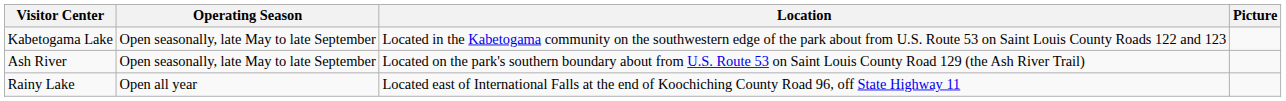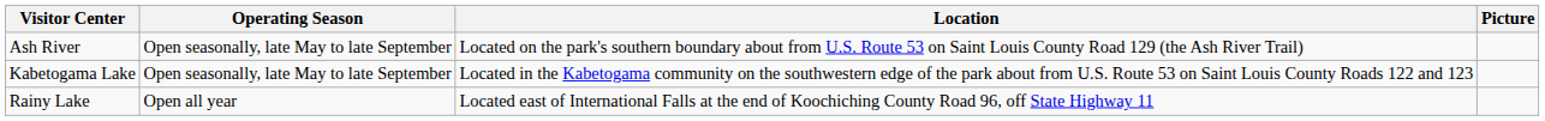rows swapped: Ash River <-> Kabetogama Lake
